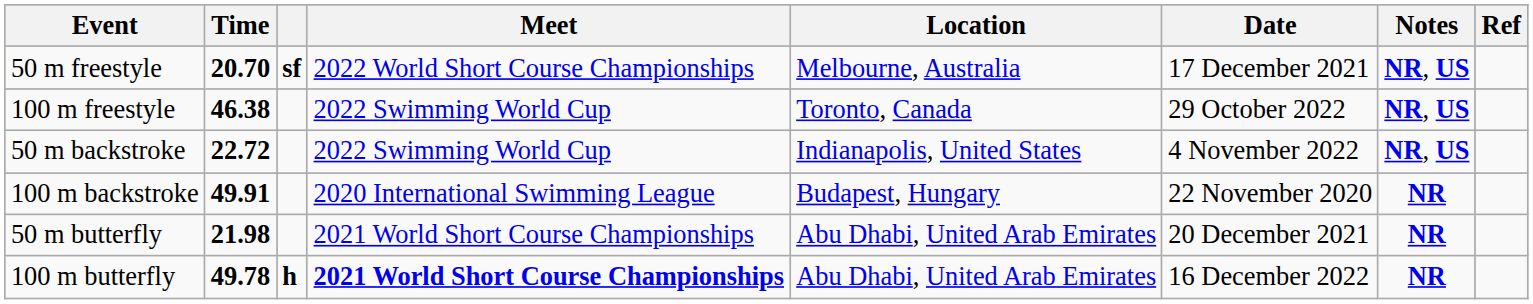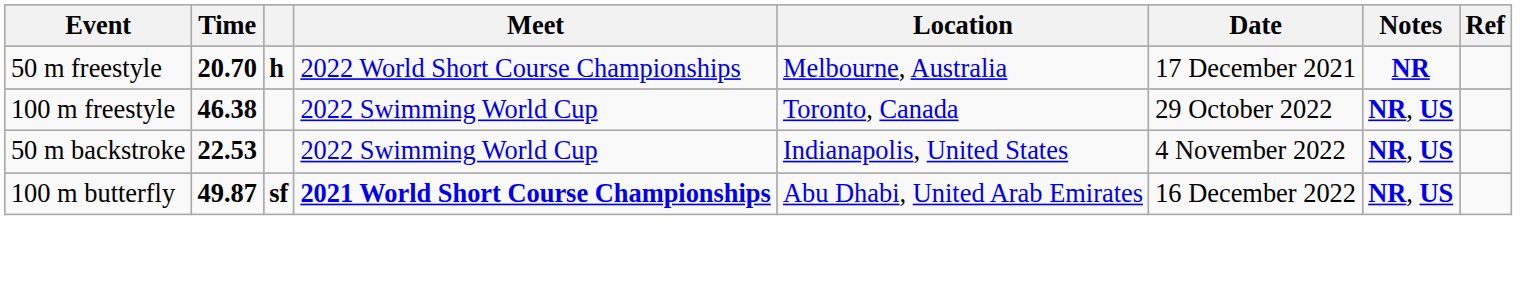50 m freestyle | column 3: sf -> h
50 m freestyle | Notes: NR, US -> NR
50 m backstroke | Time: 22.72 -> 22.53
- row: 100 m backstroke | 49.91 | 2020 International Swimming League | Budapest, Hungary | 22 November 2020 | NR
- row: 50 m butterfly | 21.98 | 2021 World Short Course Championships | Abu Dhabi, United Arab Emirates | 20 December 2021 | NR
100 m butterfly | Time: 49.78 -> 49.87
100 m butterfly | column 3: h -> sf
100 m butterfly | Notes: NR -> NR, US
